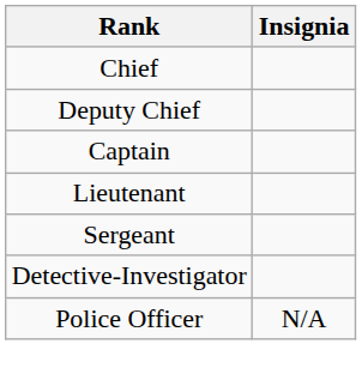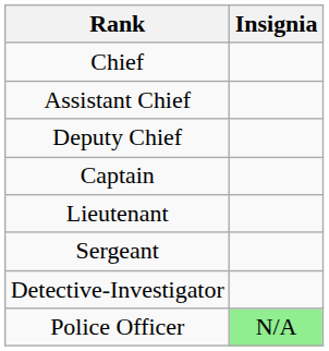+ row: Assistant Chief
Police Officer | Insignia: no background -> lightgreen background
